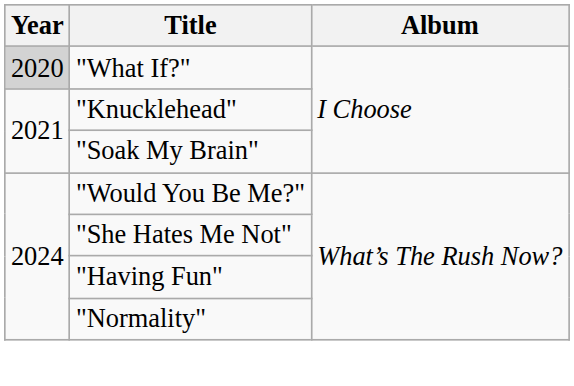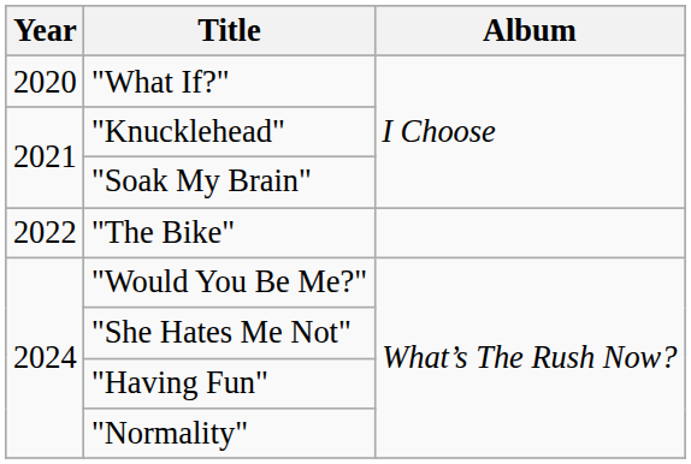"What If?" | Year: lightgrey background -> no background
+ row: 2022 | "The Bike"
